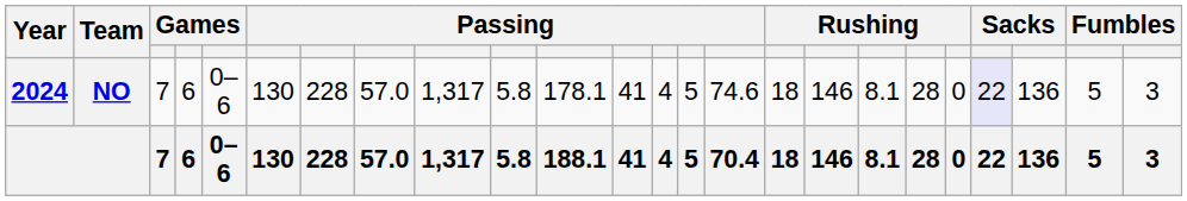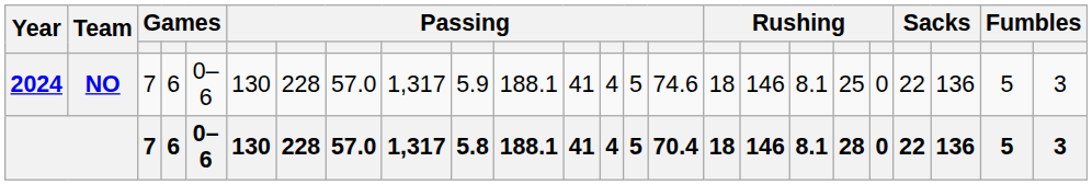NO | column 10: 5.8 -> 5.9
NO | column 11: 178.1 -> 188.1
NO | column 19: 28 -> 25
NO | column 21: lavender background -> no background
